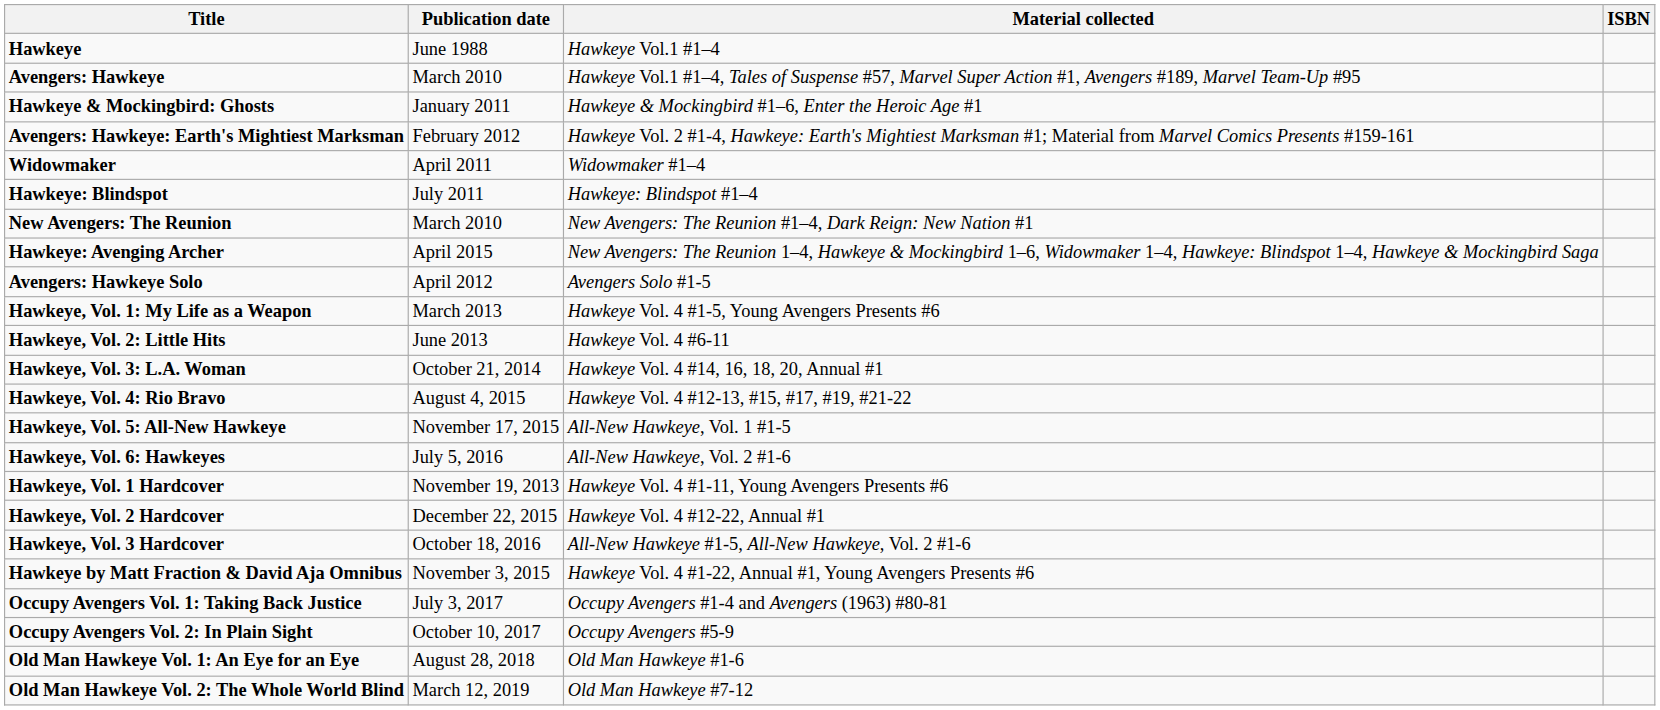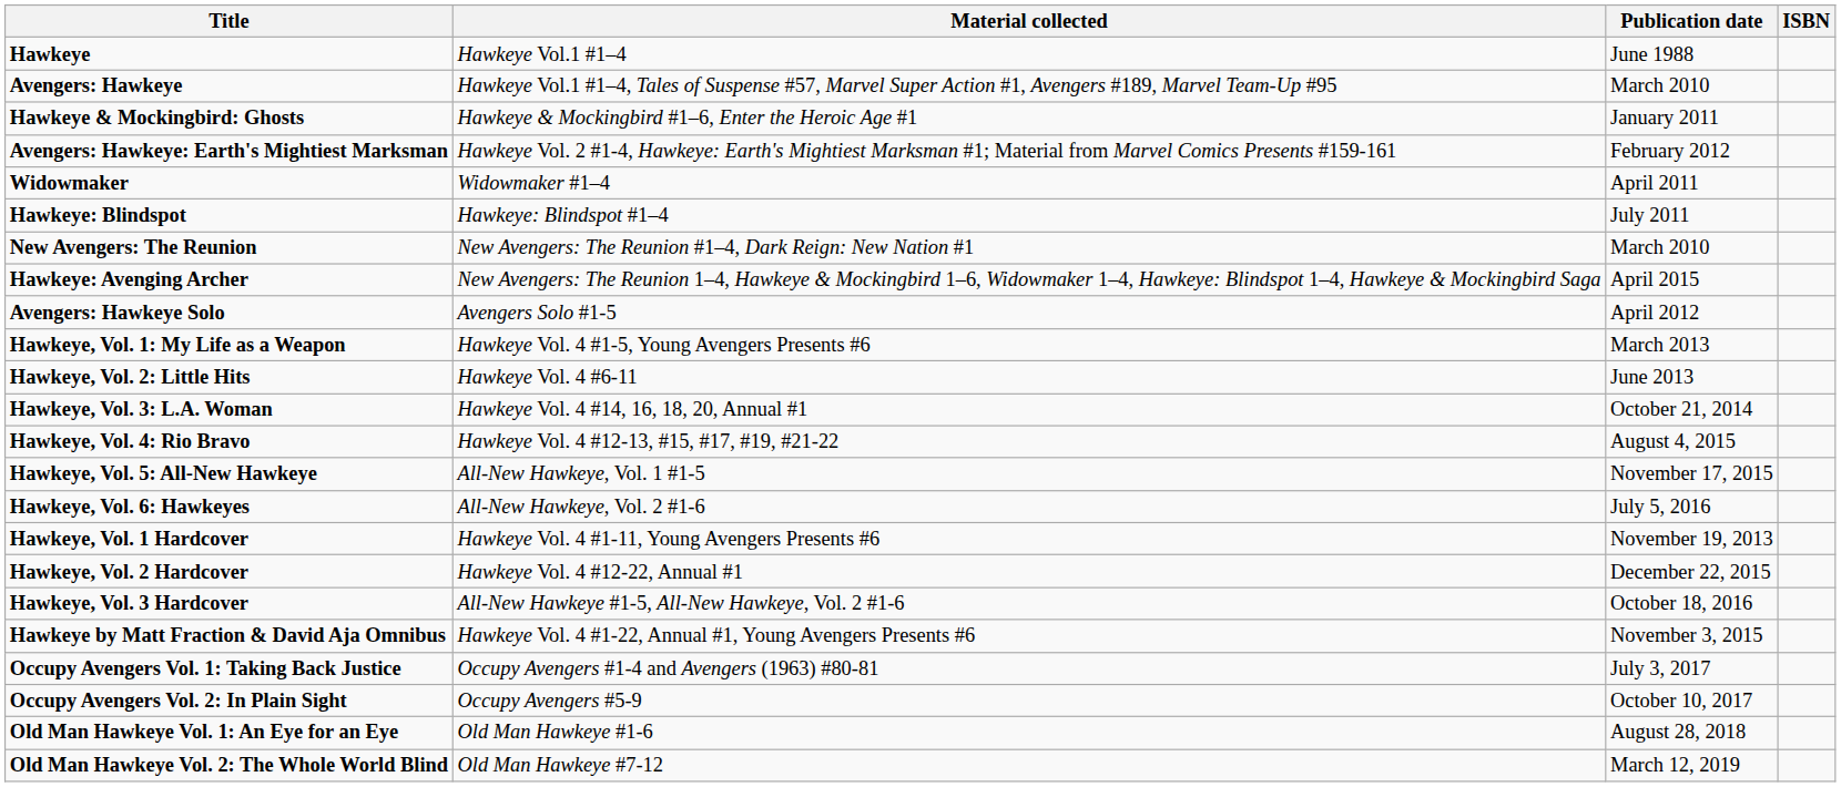columns swapped: Material collected <-> Publication date
